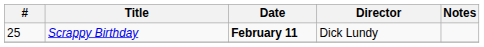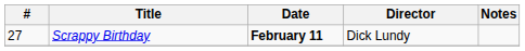Scrappy Birthday | #: 25 -> 27
